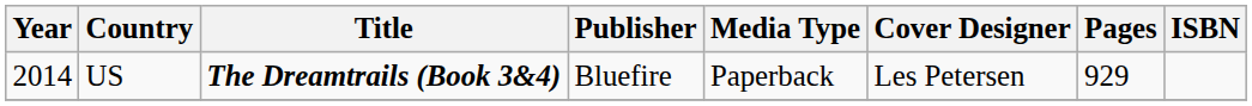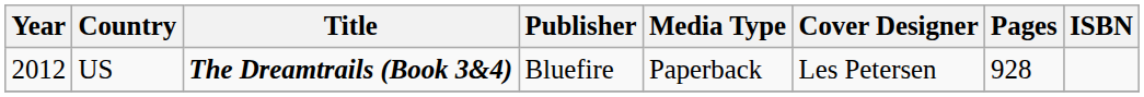US | Year: 2014 -> 2012
US | Pages: 929 -> 928
